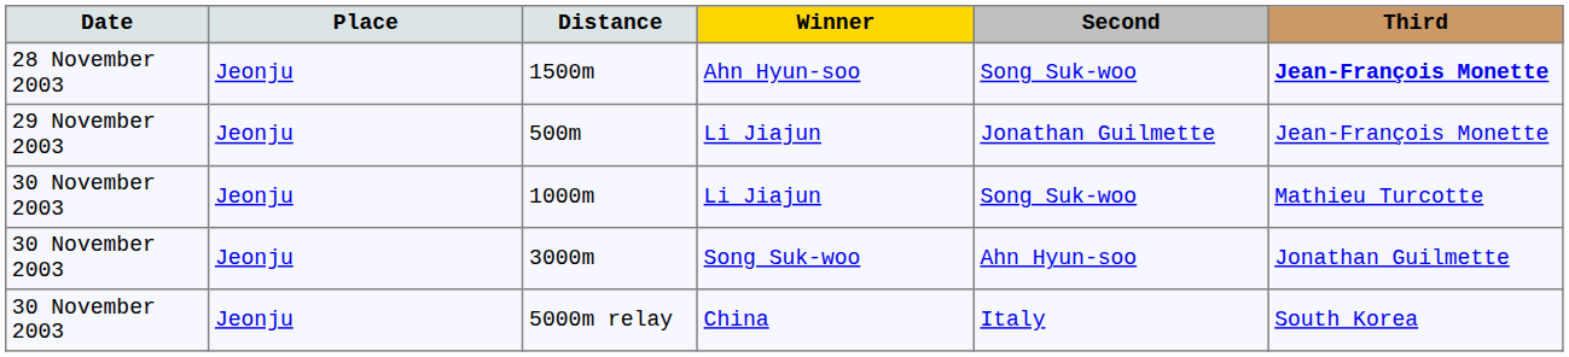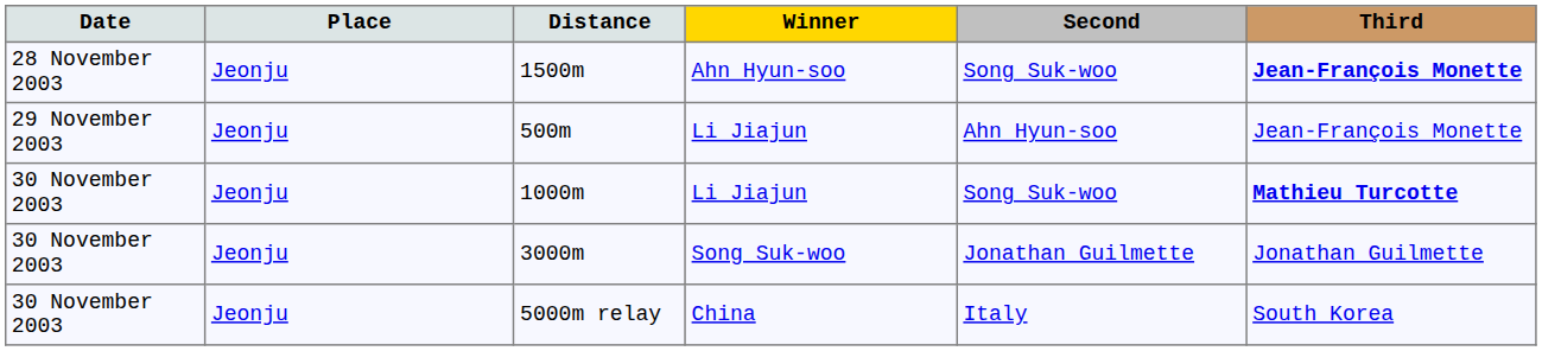500m | Second: Jonathan Guilmette -> Ahn Hyun-soo
1000m | Third: normal -> bold
3000m | Second: Ahn Hyun-soo -> Jonathan Guilmette
